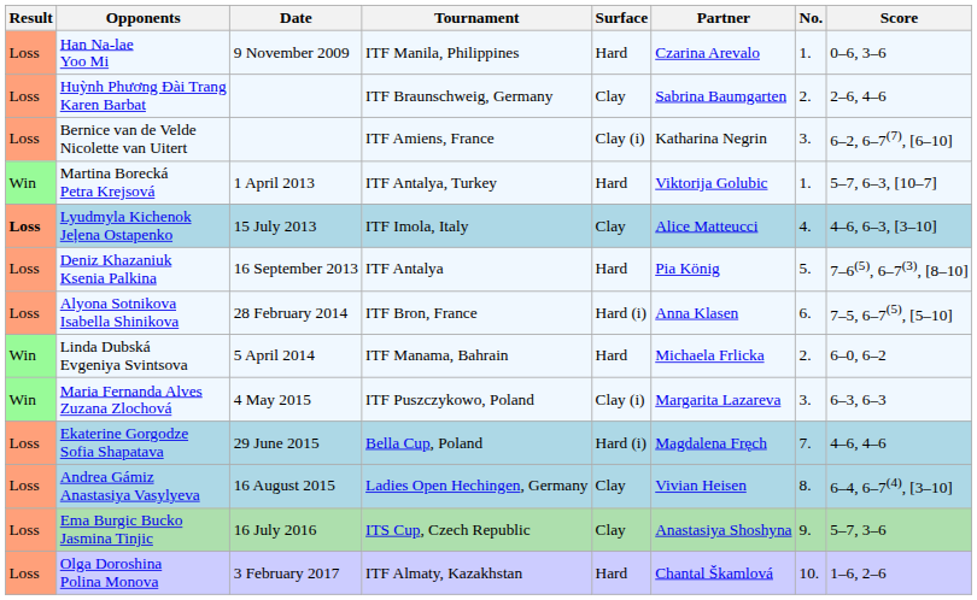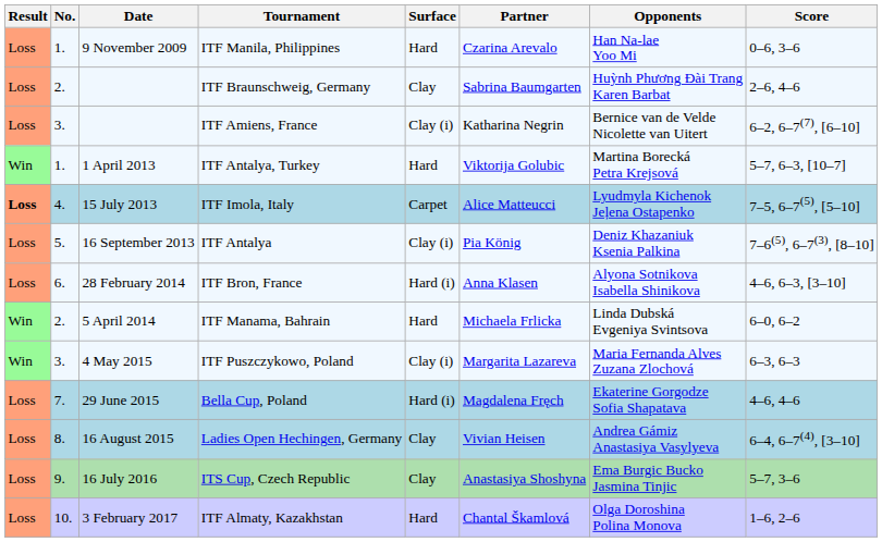columns swapped: No. <-> Opponents
ITF Imola, Italy | Surface: Clay -> Carpet
ITF Imola, Italy | Score: 4–6, 6–3, [3–10] -> 7–5, 6–7(5), [5–10]
ITF Antalya | Surface: Hard -> Clay (i)
ITF Bron, France | Score: 7–5, 6–7(5), [5–10] -> 4–6, 6–3, [3–10]
